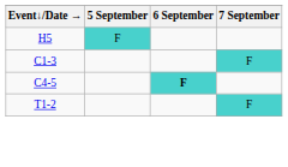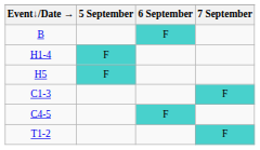+ row: B | F
+ row: H1-4 | F
C4-5 | 6 September: bold -> normal
